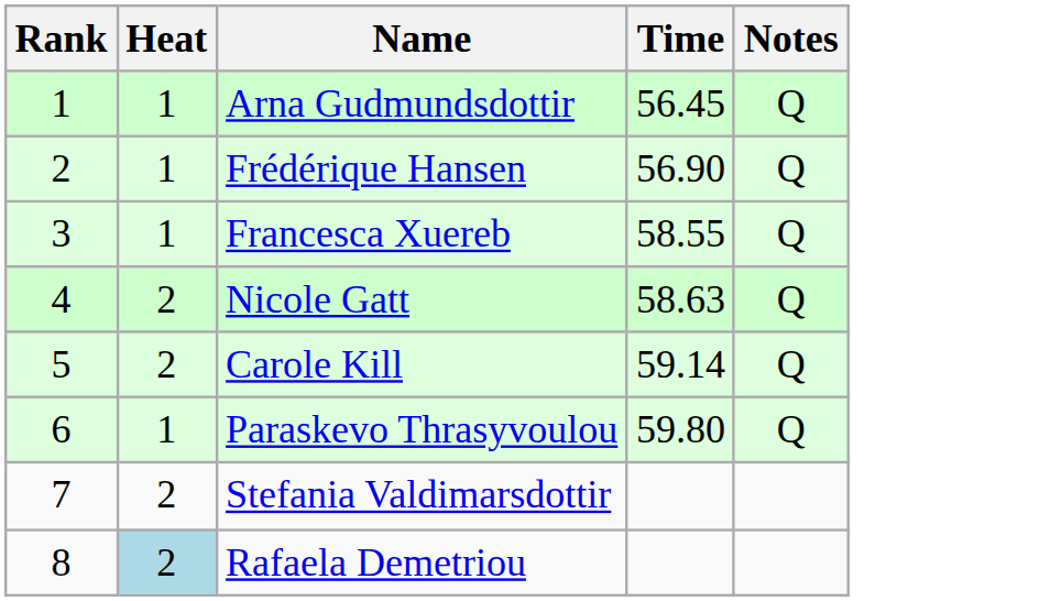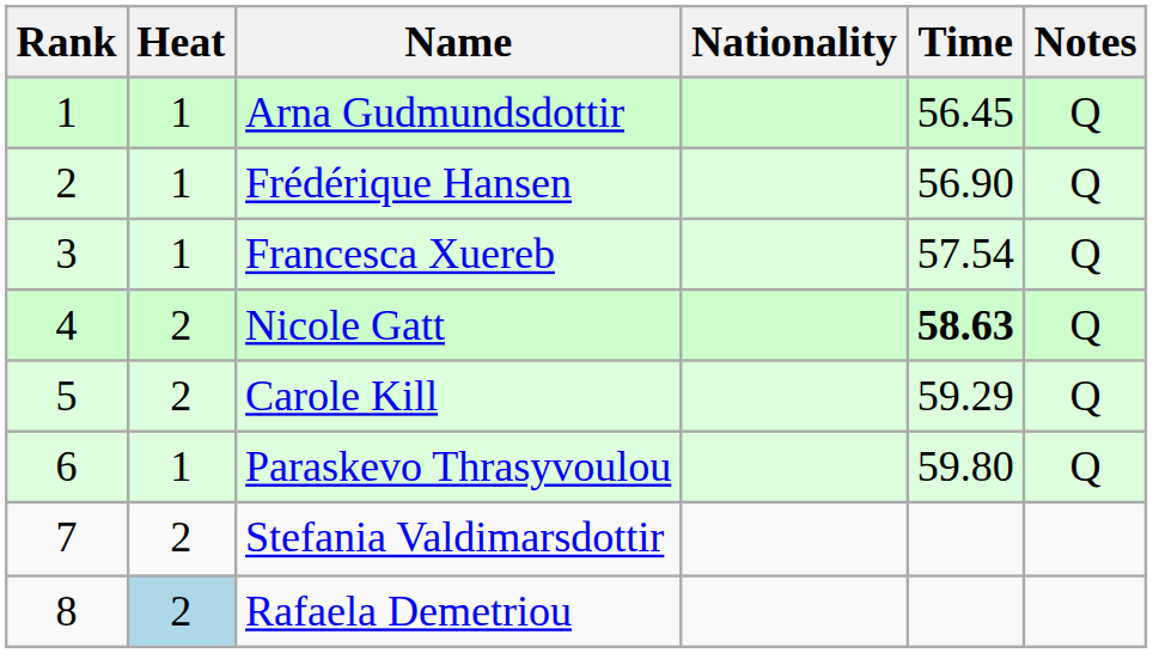+ column: Nationality
Francesca Xuereb | Time: 58.55 -> 57.54
Nicole Gatt | Time: normal -> bold
Carole Kill | Time: 59.14 -> 59.29
